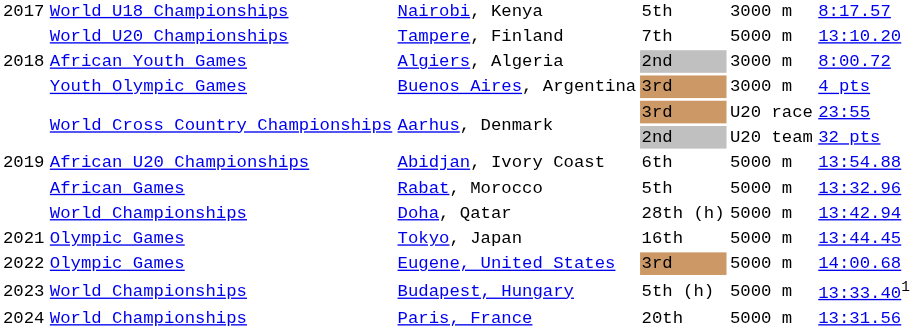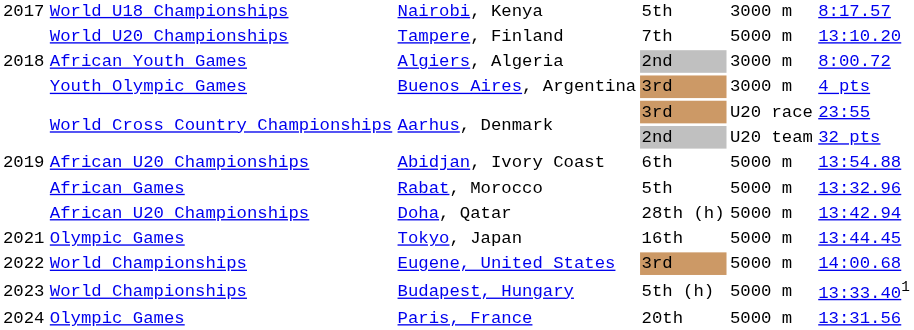Doha, Qatar | column 2: World Championships -> African U20 Championships
Eugene, United States | column 2: Olympic Games -> World Championships
Paris, France | column 2: World Championships -> Olympic Games
